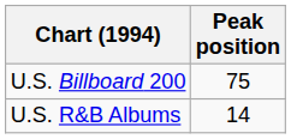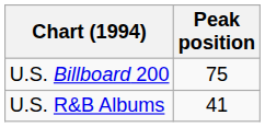U.S. R&B Albums | Peak position: 14 -> 41
